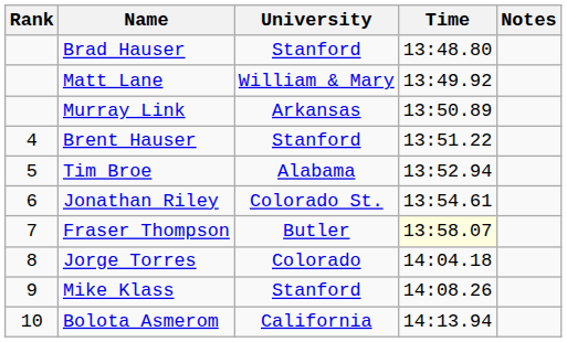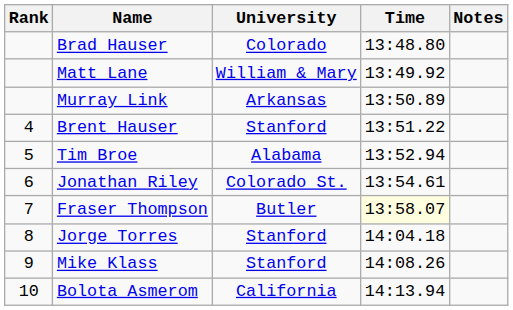Brad Hauser | University: Stanford -> Colorado
Jorge Torres | University: Colorado -> Stanford
